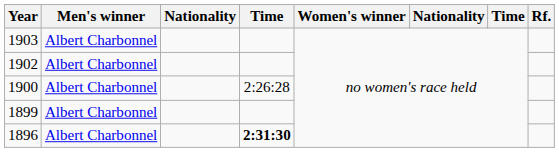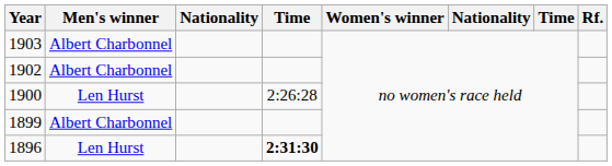1900 | Men's winner: Albert Charbonnel -> Len Hurst
1896 | Men's winner: Albert Charbonnel -> Len Hurst
